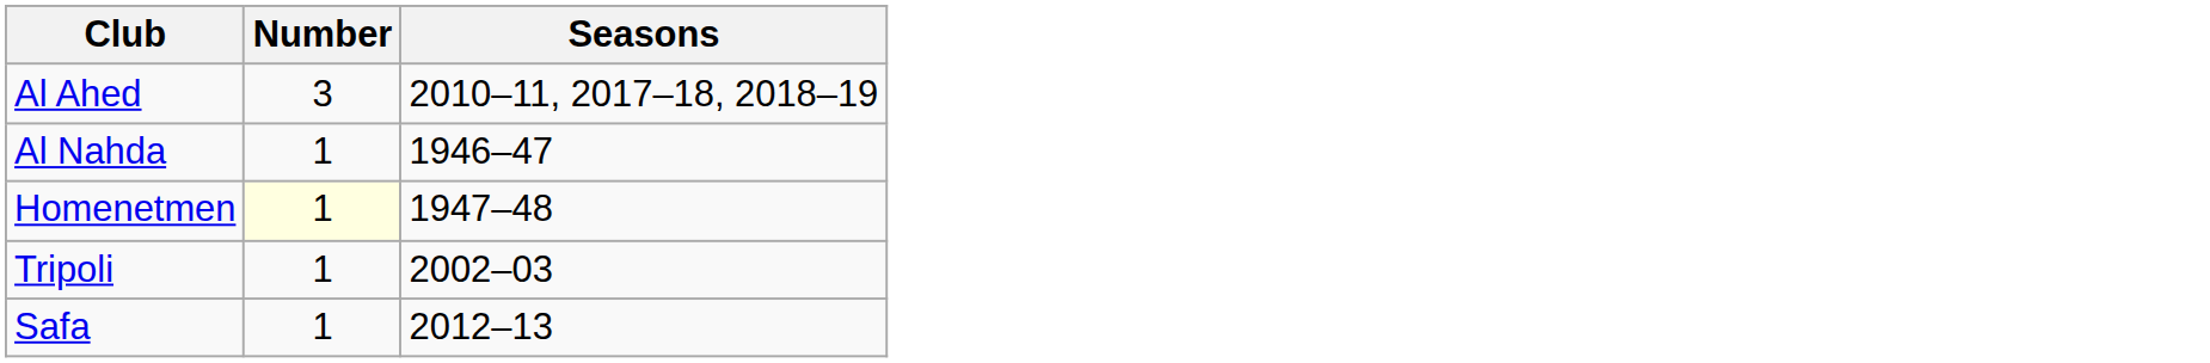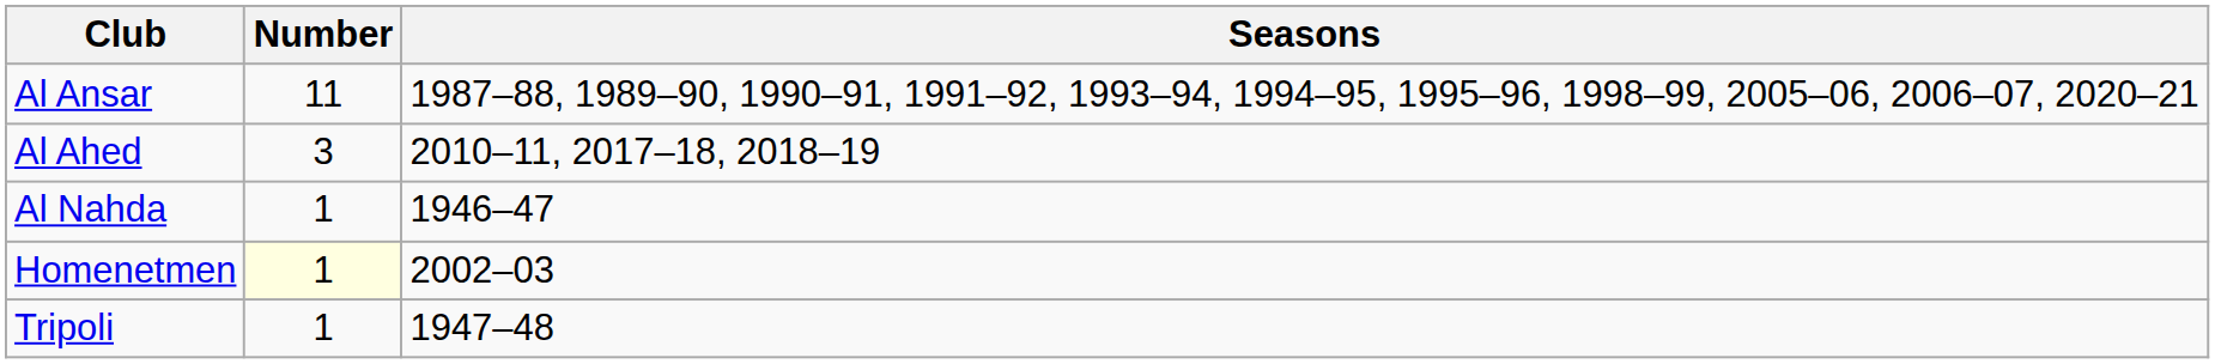+ row: Al Ansar | 11 | 1987–88, 1989–90, 1990–91, 1991–92, 1993–94, 1994–95, 1995–96, 1998–99, 2005–06, 2006–07, 2020–21
Homenetmen | Seasons: 1947–48 -> 2002–03
Tripoli | Seasons: 2002–03 -> 1947–48
- row: Safa | 1 | 2012–13
